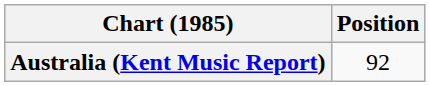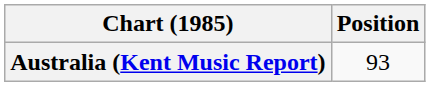Australia (Kent Music Report) | Position: 92 -> 93
